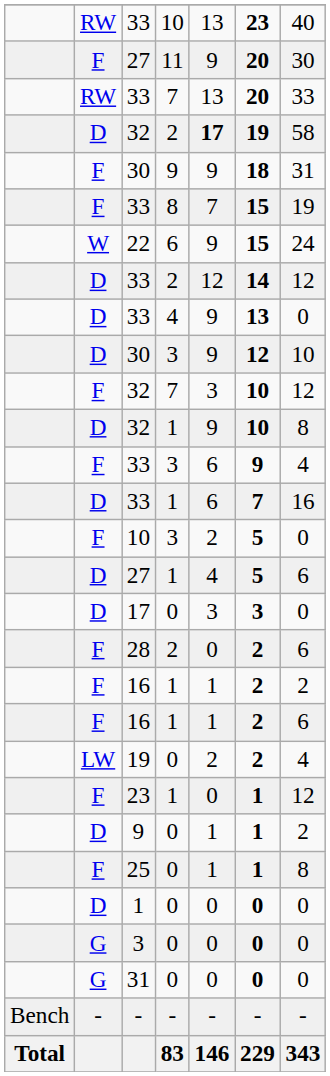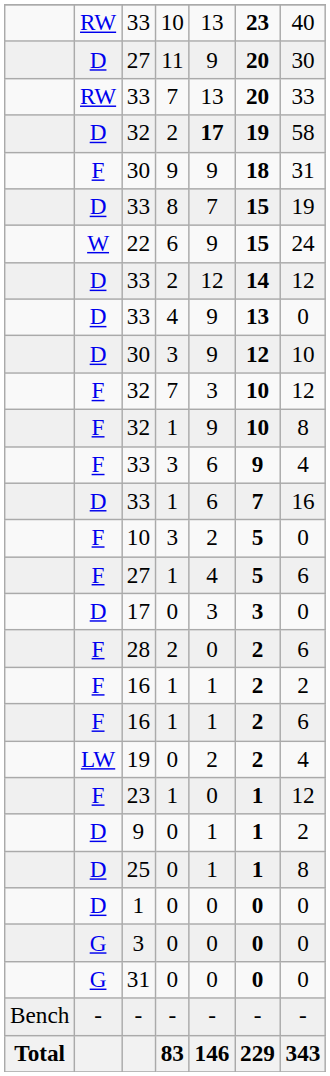27 / 11 | column 2: F -> D
33 / 8 | column 2: F -> D
32 / 1 | column 2: D -> F
27 / 1 | column 2: D -> F
25 | column 2: F -> D
